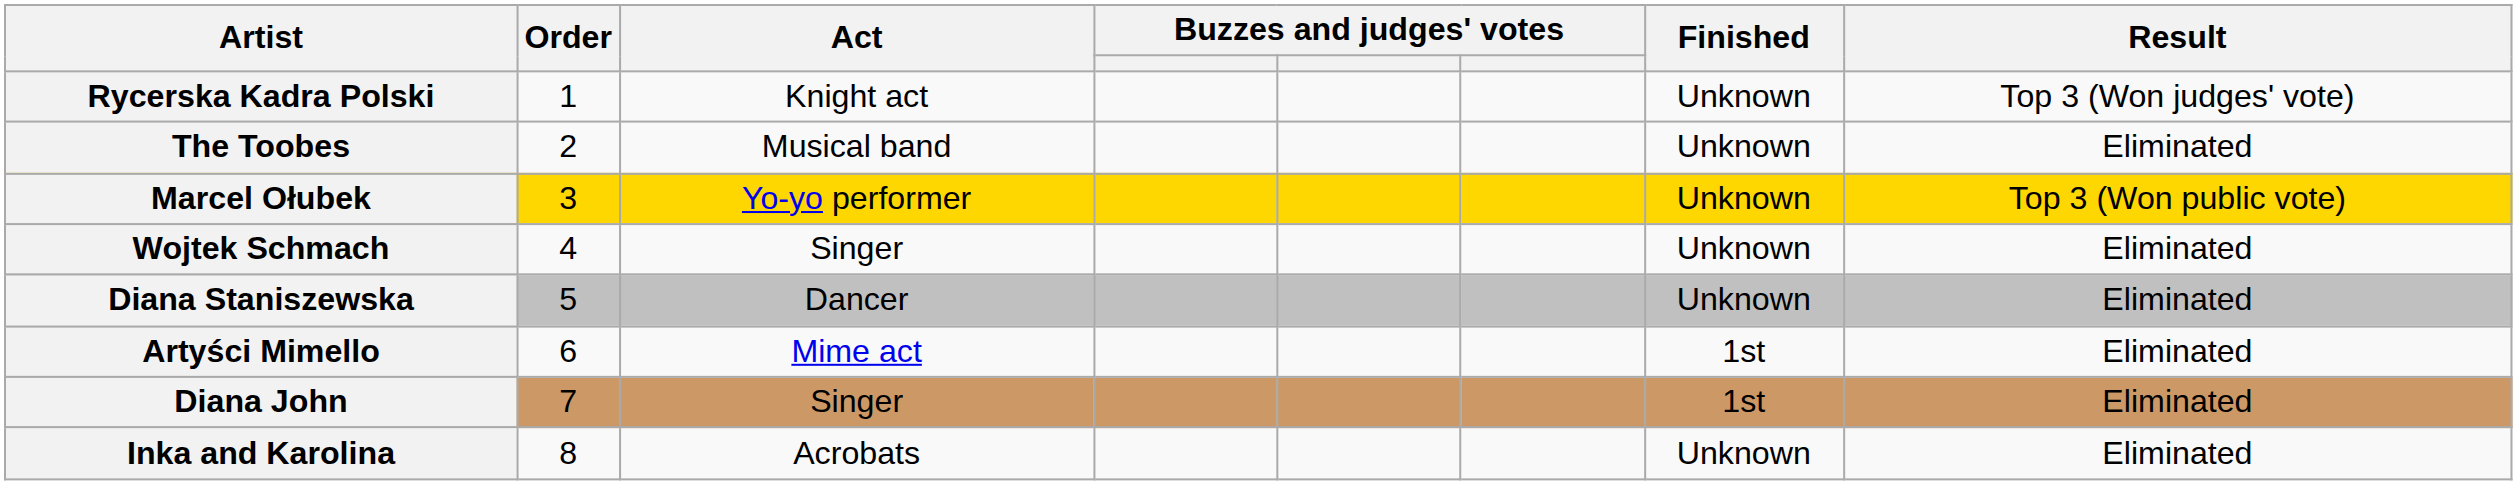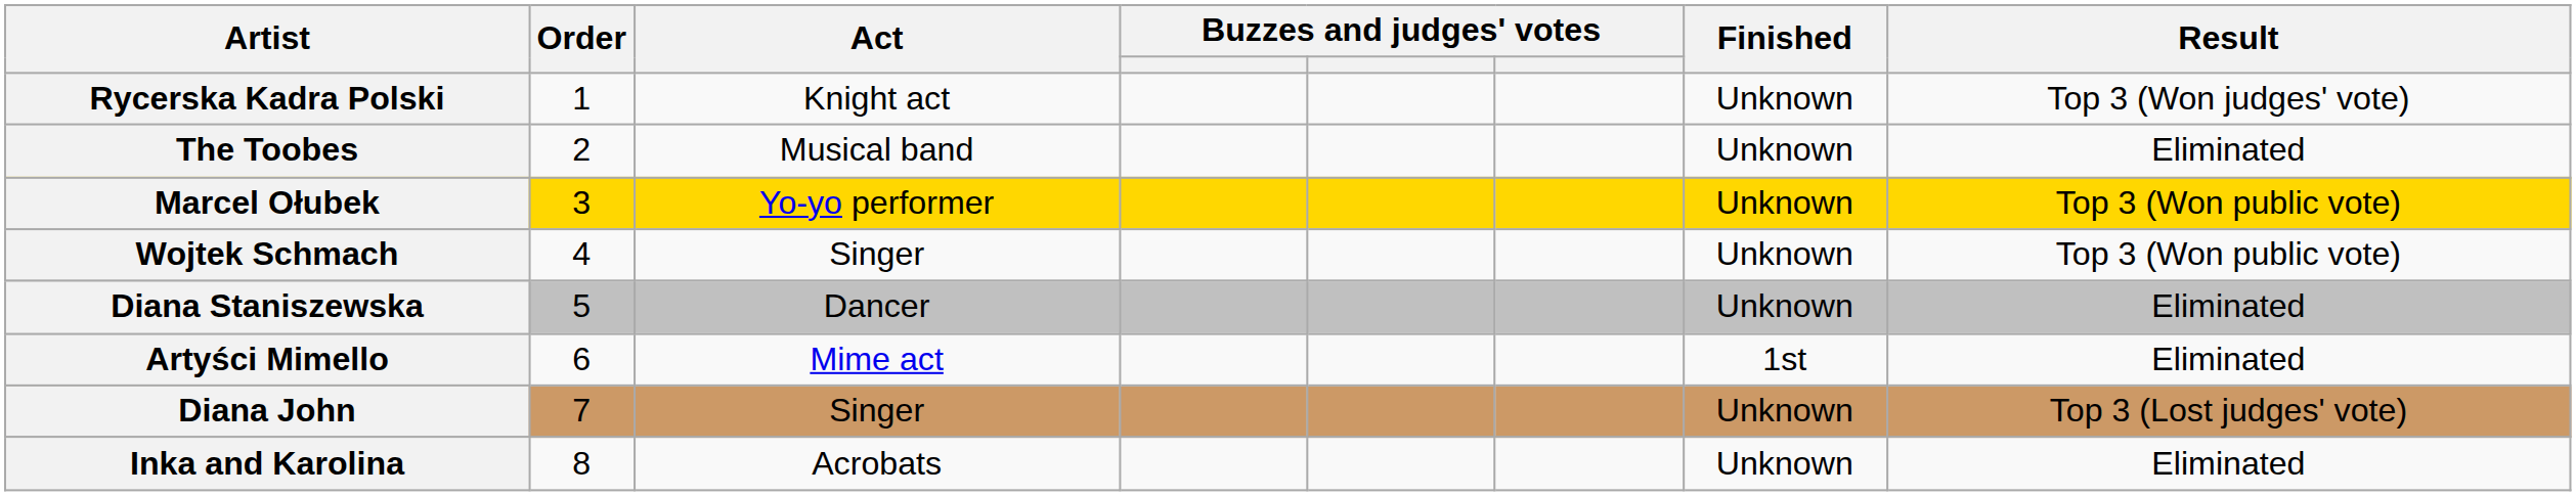Wojtek Schmach | Result: Eliminated -> Top 3 (Won public vote)
Diana John | Finished: 1st -> Unknown
Diana John | Result: Eliminated -> Top 3 (Lost judges' vote)
